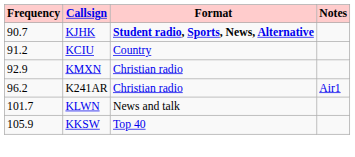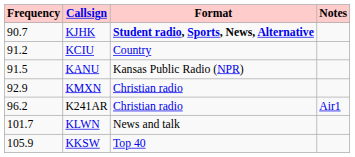+ row: 91.5 | KANU | Kansas Public Radio (NPR)
